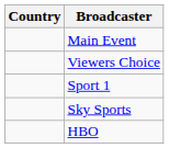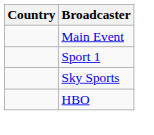- row: Viewers Choice
